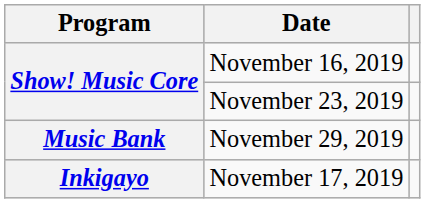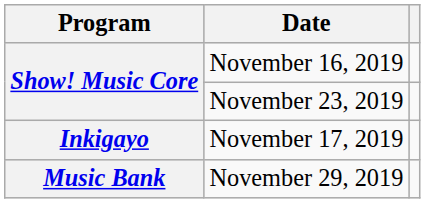rows swapped: November 17, 2019 <-> November 29, 2019
